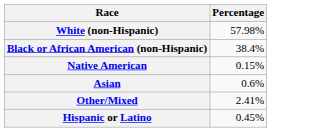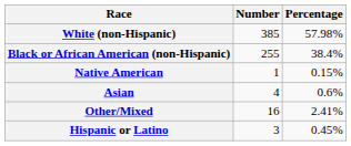+ column: Number | 385 | 255 | 1 | 4 | 16 | 3
